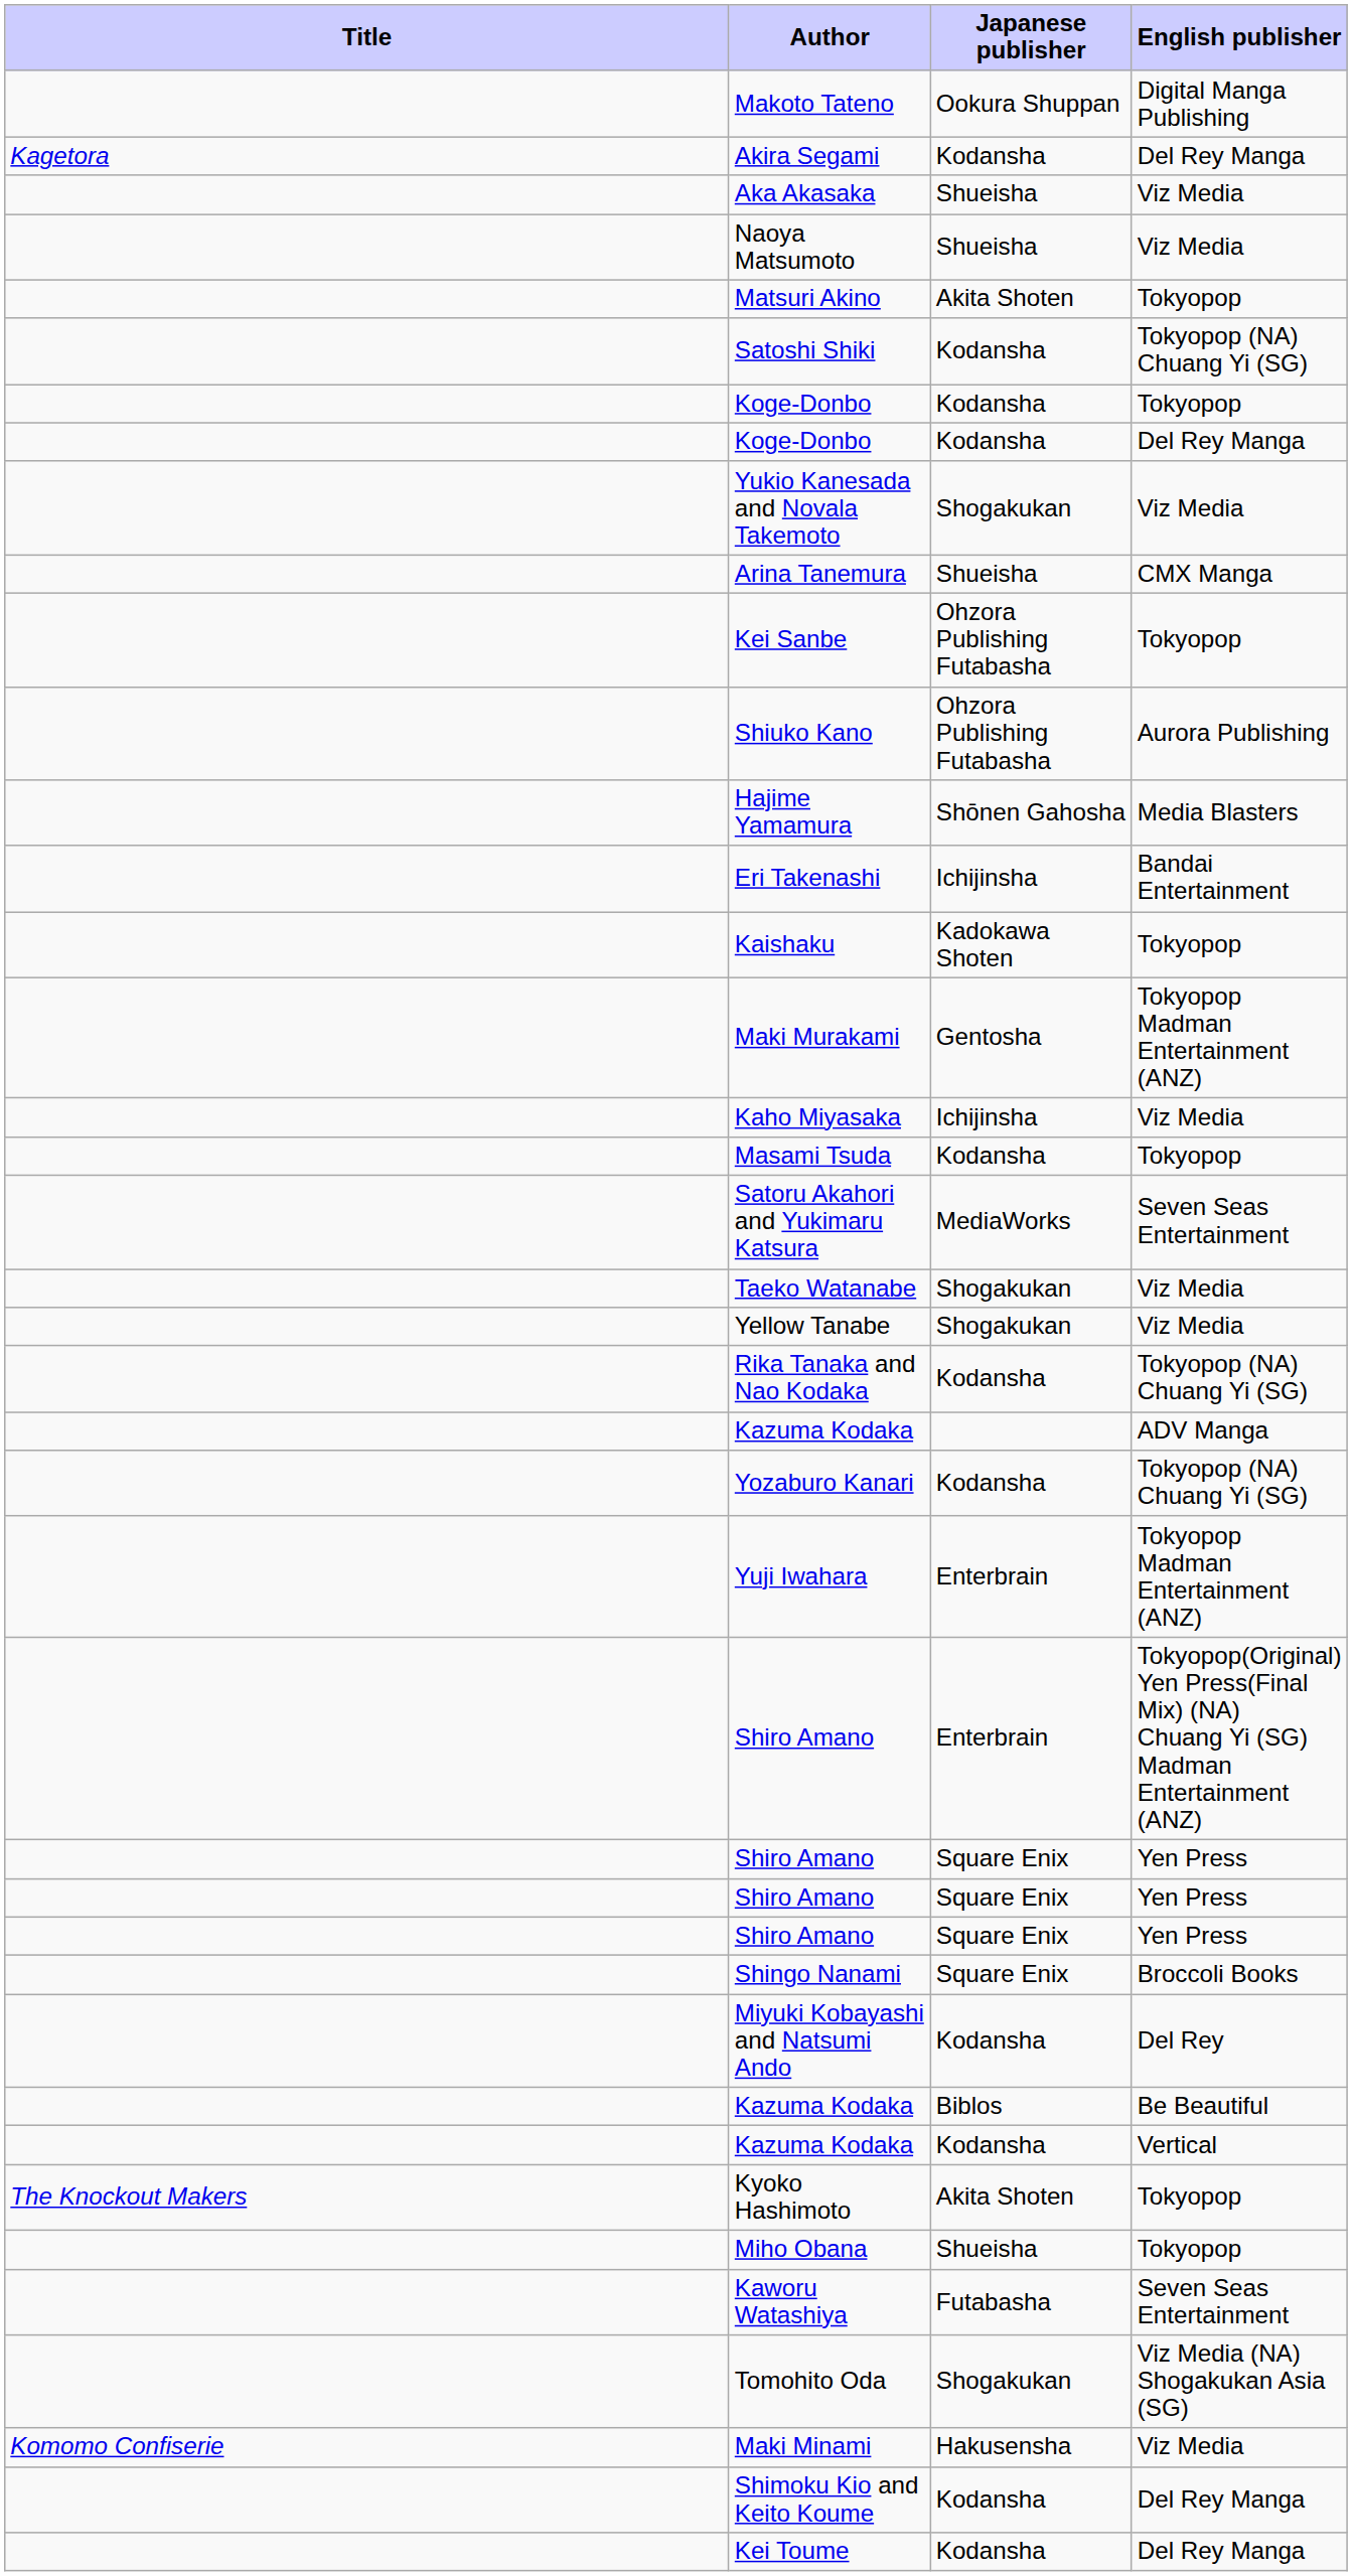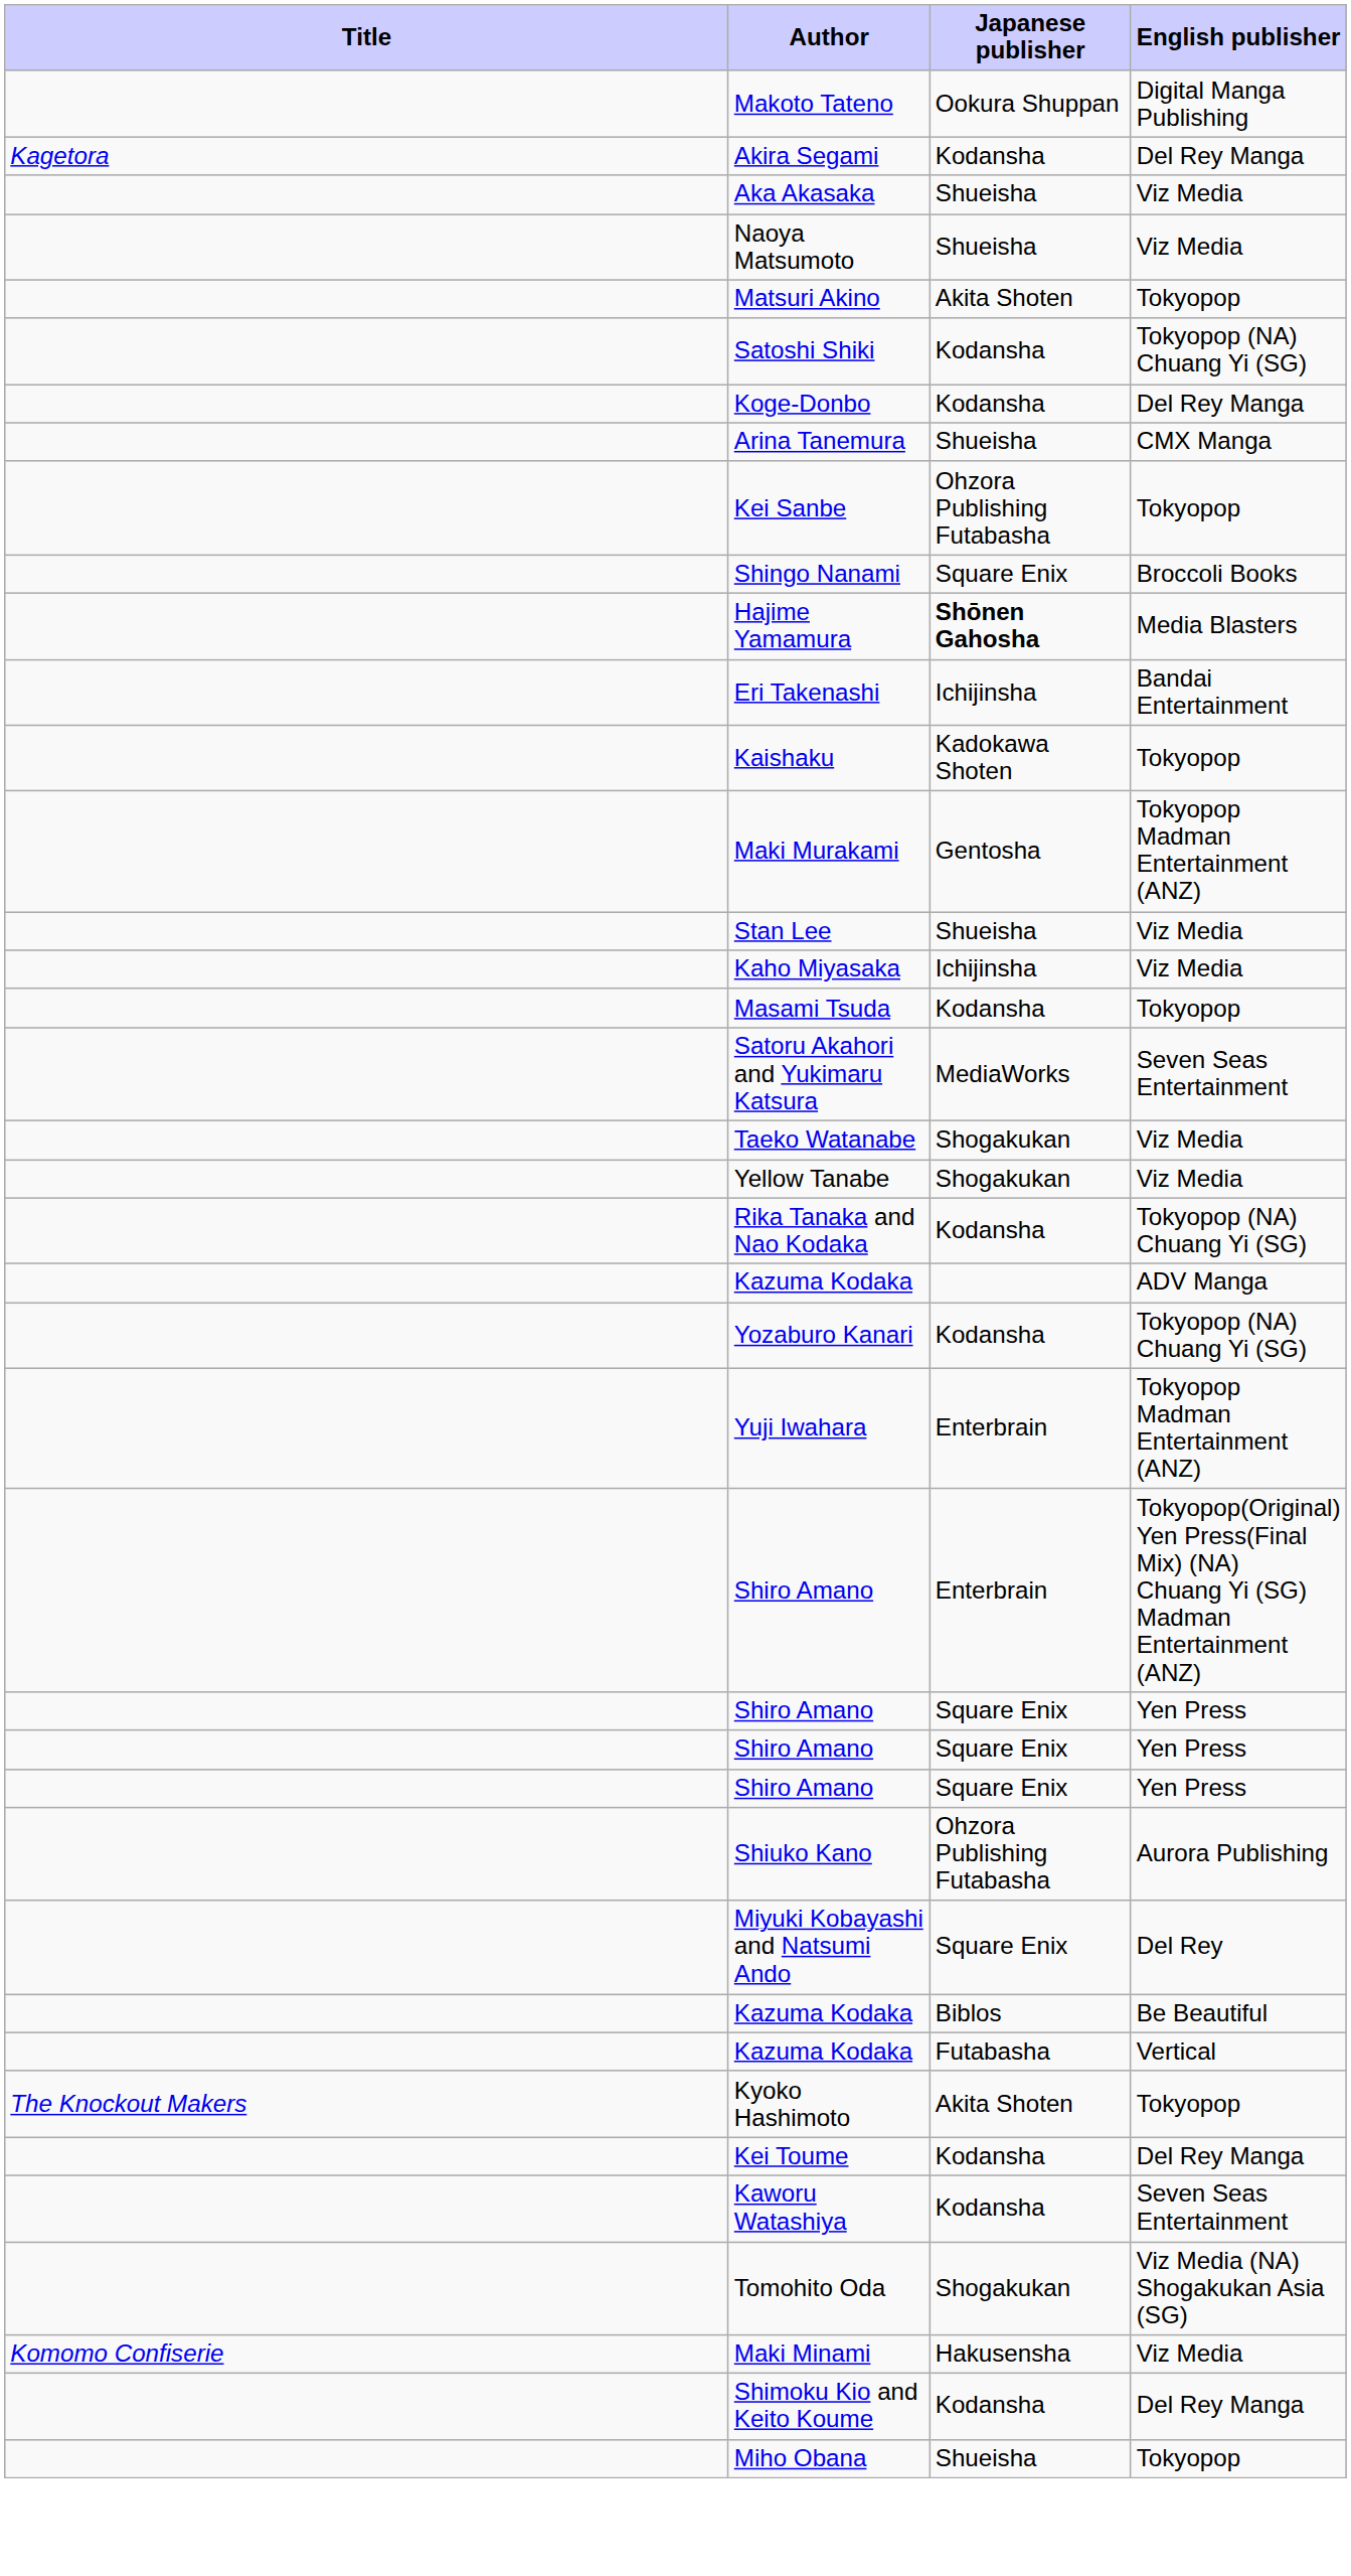- row: Koge-Donbo | Kodansha | Tokyopop
- row: Yukio Kanesada and Novala Takemoto | Shogakukan | Viz Media
rows swapped: Shingo Nanami <-> Shiuko Kano
Hajime Yamamura | Japanese publisher: normal -> bold
+ row: Stan Lee | Shueisha | Viz Media
Miyuki Kobayashi and Natsumi Ando | Japanese publisher: Kodansha -> Square Enix
Kazuma Kodaka / Vertical | Japanese publisher: Kodansha -> Futabasha
rows swapped: Miho Obana <-> Kei Toume
Kaworu Watashiya | Japanese publisher: Futabasha -> Kodansha
